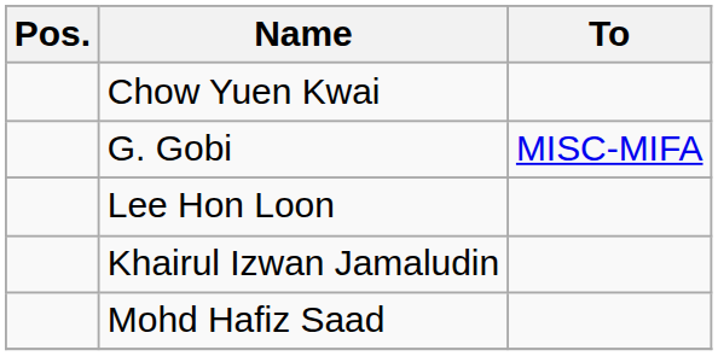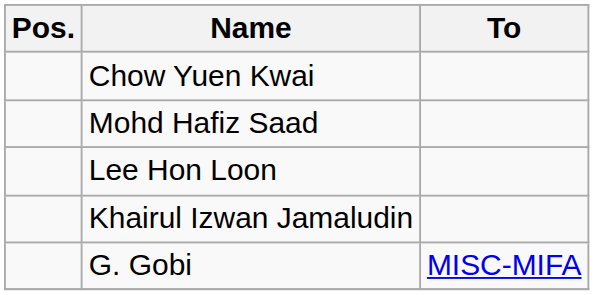rows swapped: G. Gobi <-> Mohd Hafiz Saad
